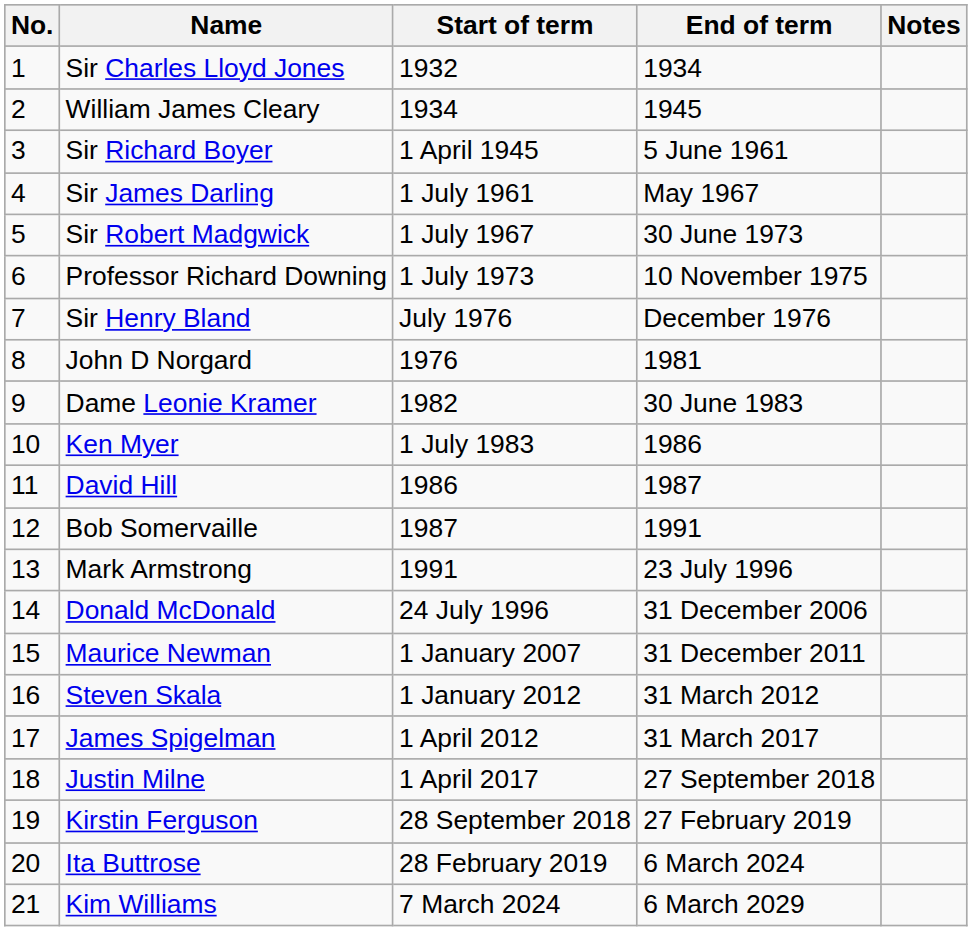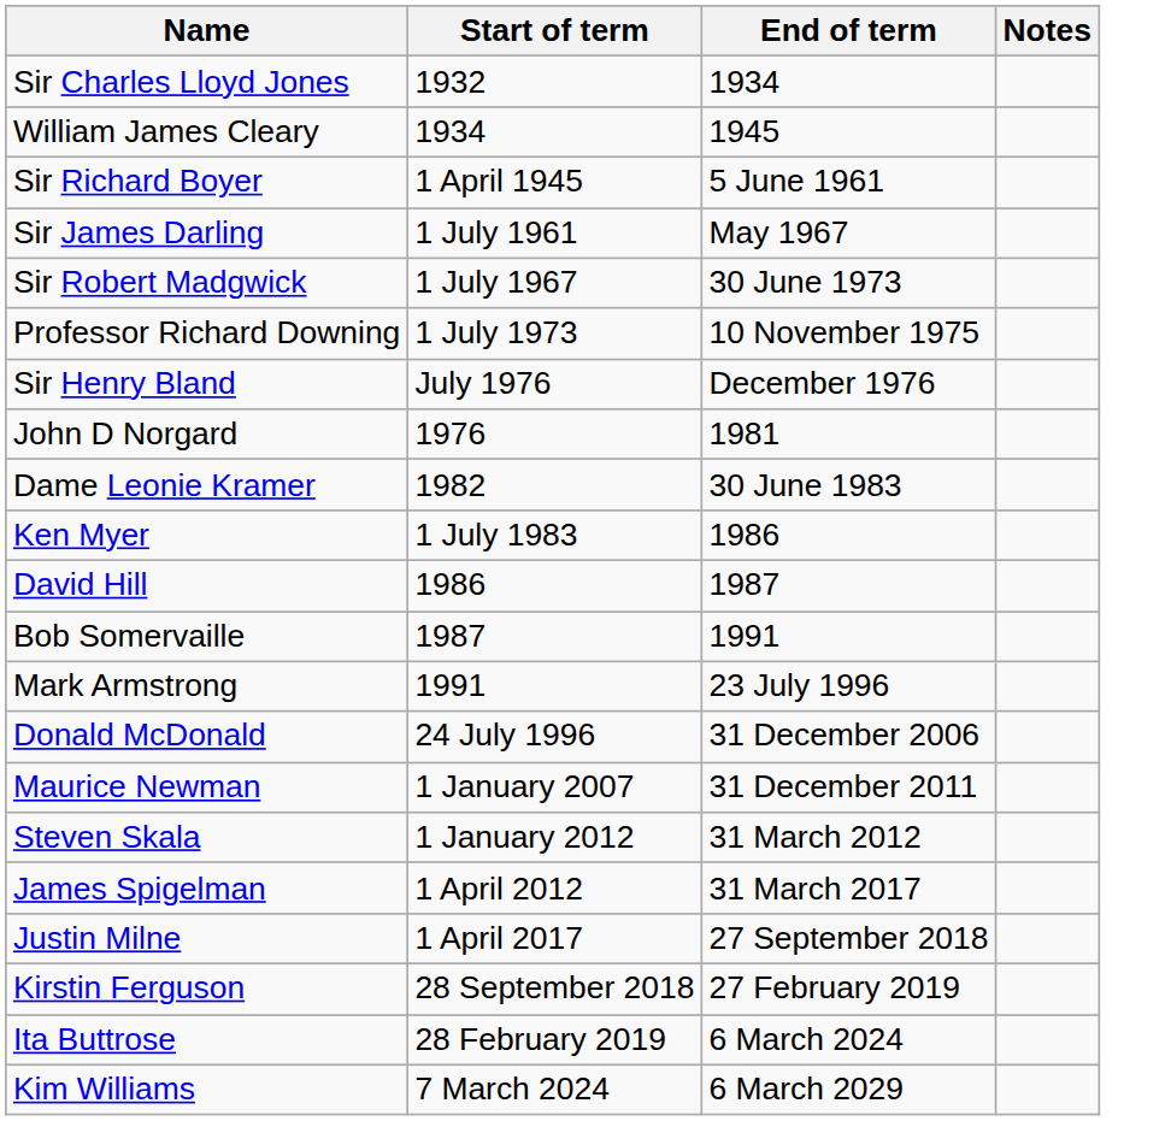- column: No. | 1 | 2 | 3 | 4 | 5 | 6 | 7 | 8 | 9 | 10 | 11 | 12 | 13 | 14 | 15 | 16 | 17 | 18 | 19 | 20 | 21
